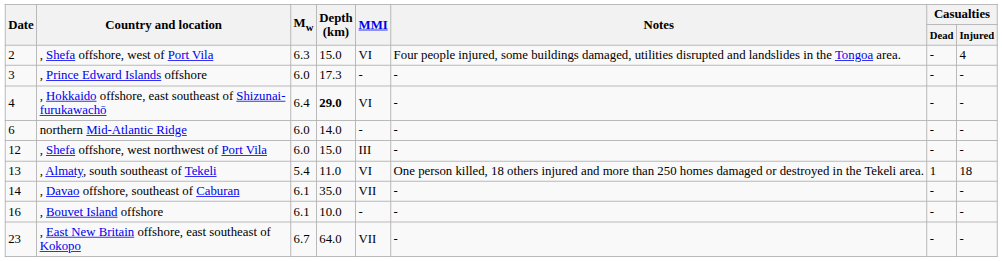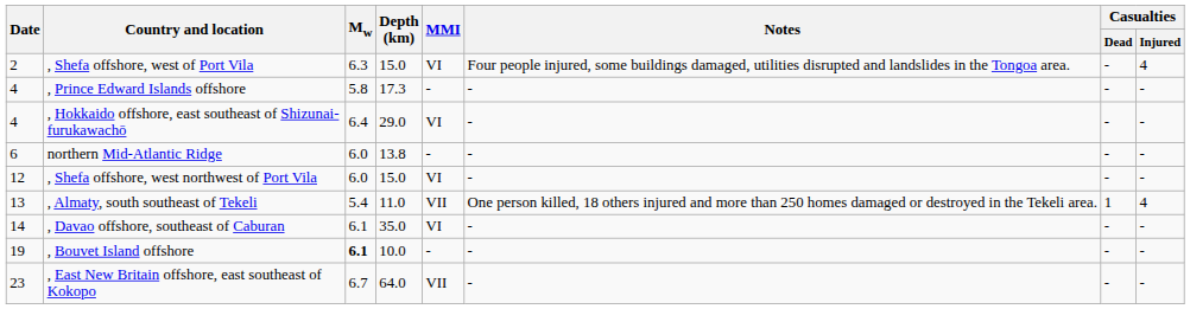, Prince Edward Islands offshore | Date: 3 -> 4
, Prince Edward Islands offshore | Mw: 6.0 -> 5.8
, Hokkaido offshore, east southeast of Shizunai-furukawachō | Depth (km): bold -> normal
northern Mid-Atlantic Ridge | Depth (km): 14.0 -> 13.8
, Shefa offshore, west northwest of Port Vila | MMI: III -> VI
, Almaty, south southeast of Tekeli | MMI: VI -> VII
, Almaty, south southeast of Tekeli | Casualties / Injured: 18 -> 4
, Davao offshore, southeast of Caburan | MMI: VII -> VI
, Bouvet Island offshore | Date: 16 -> 19
, Bouvet Island offshore | Mw: normal -> bold
